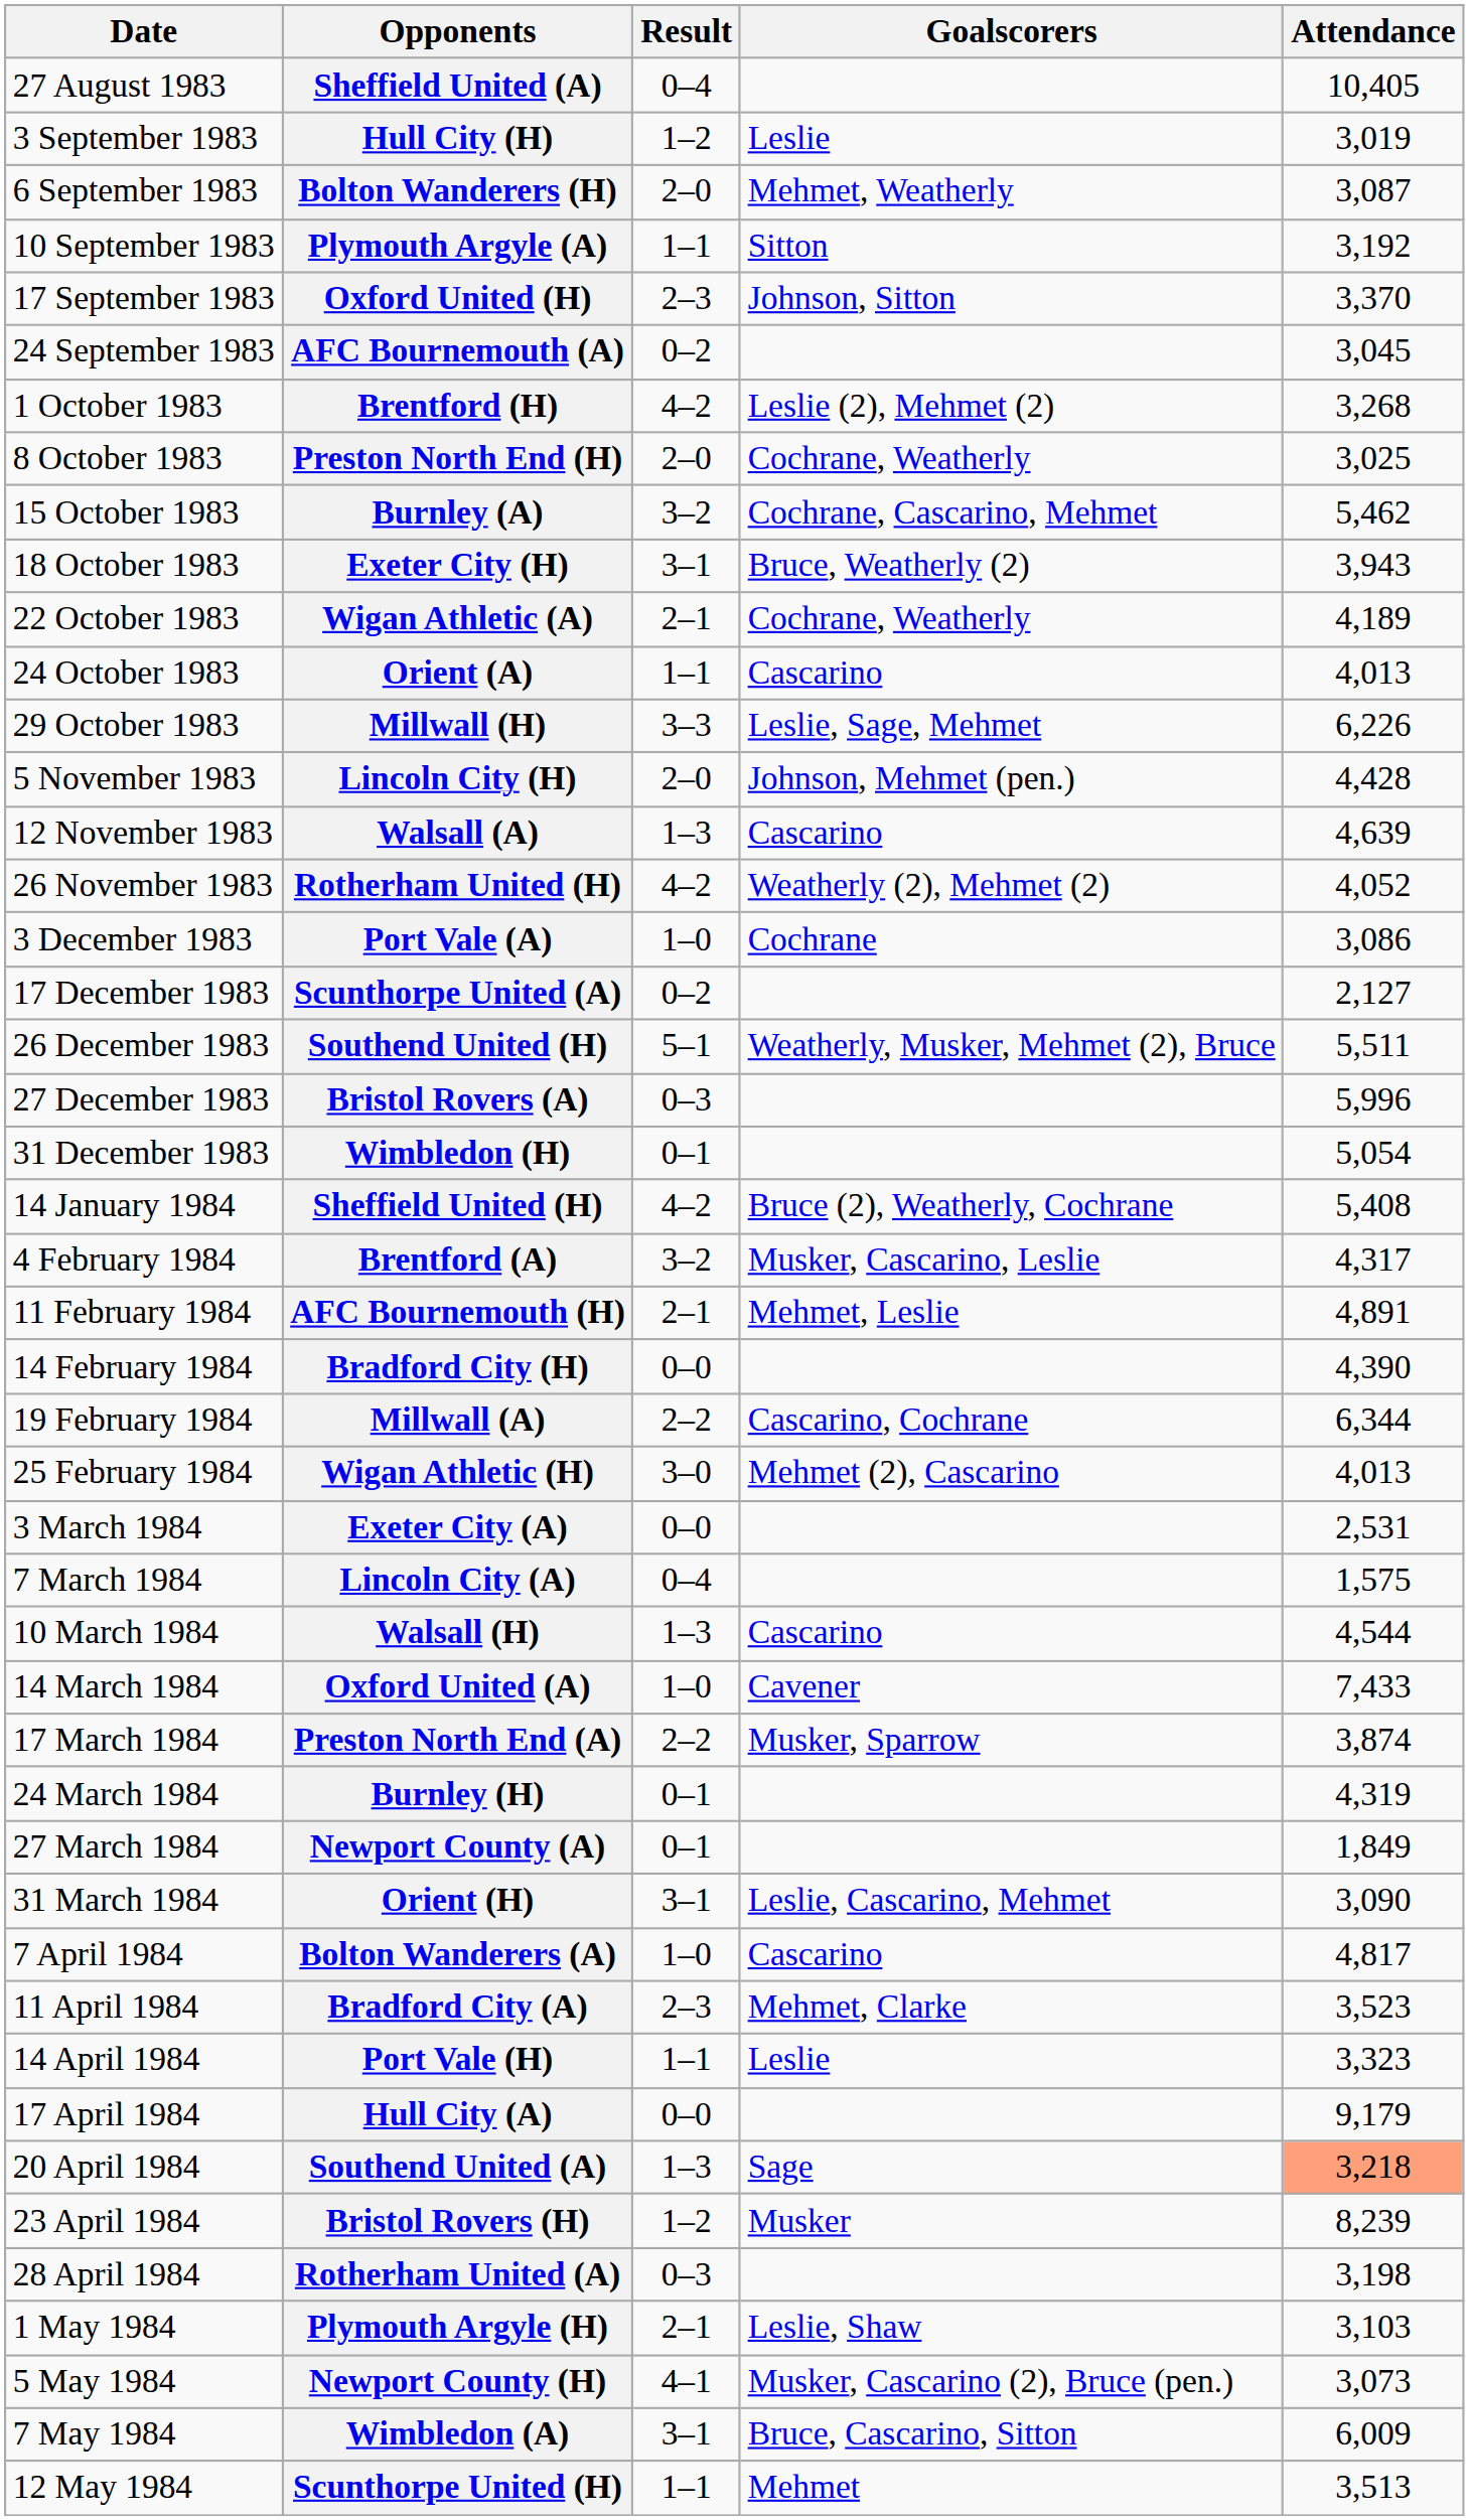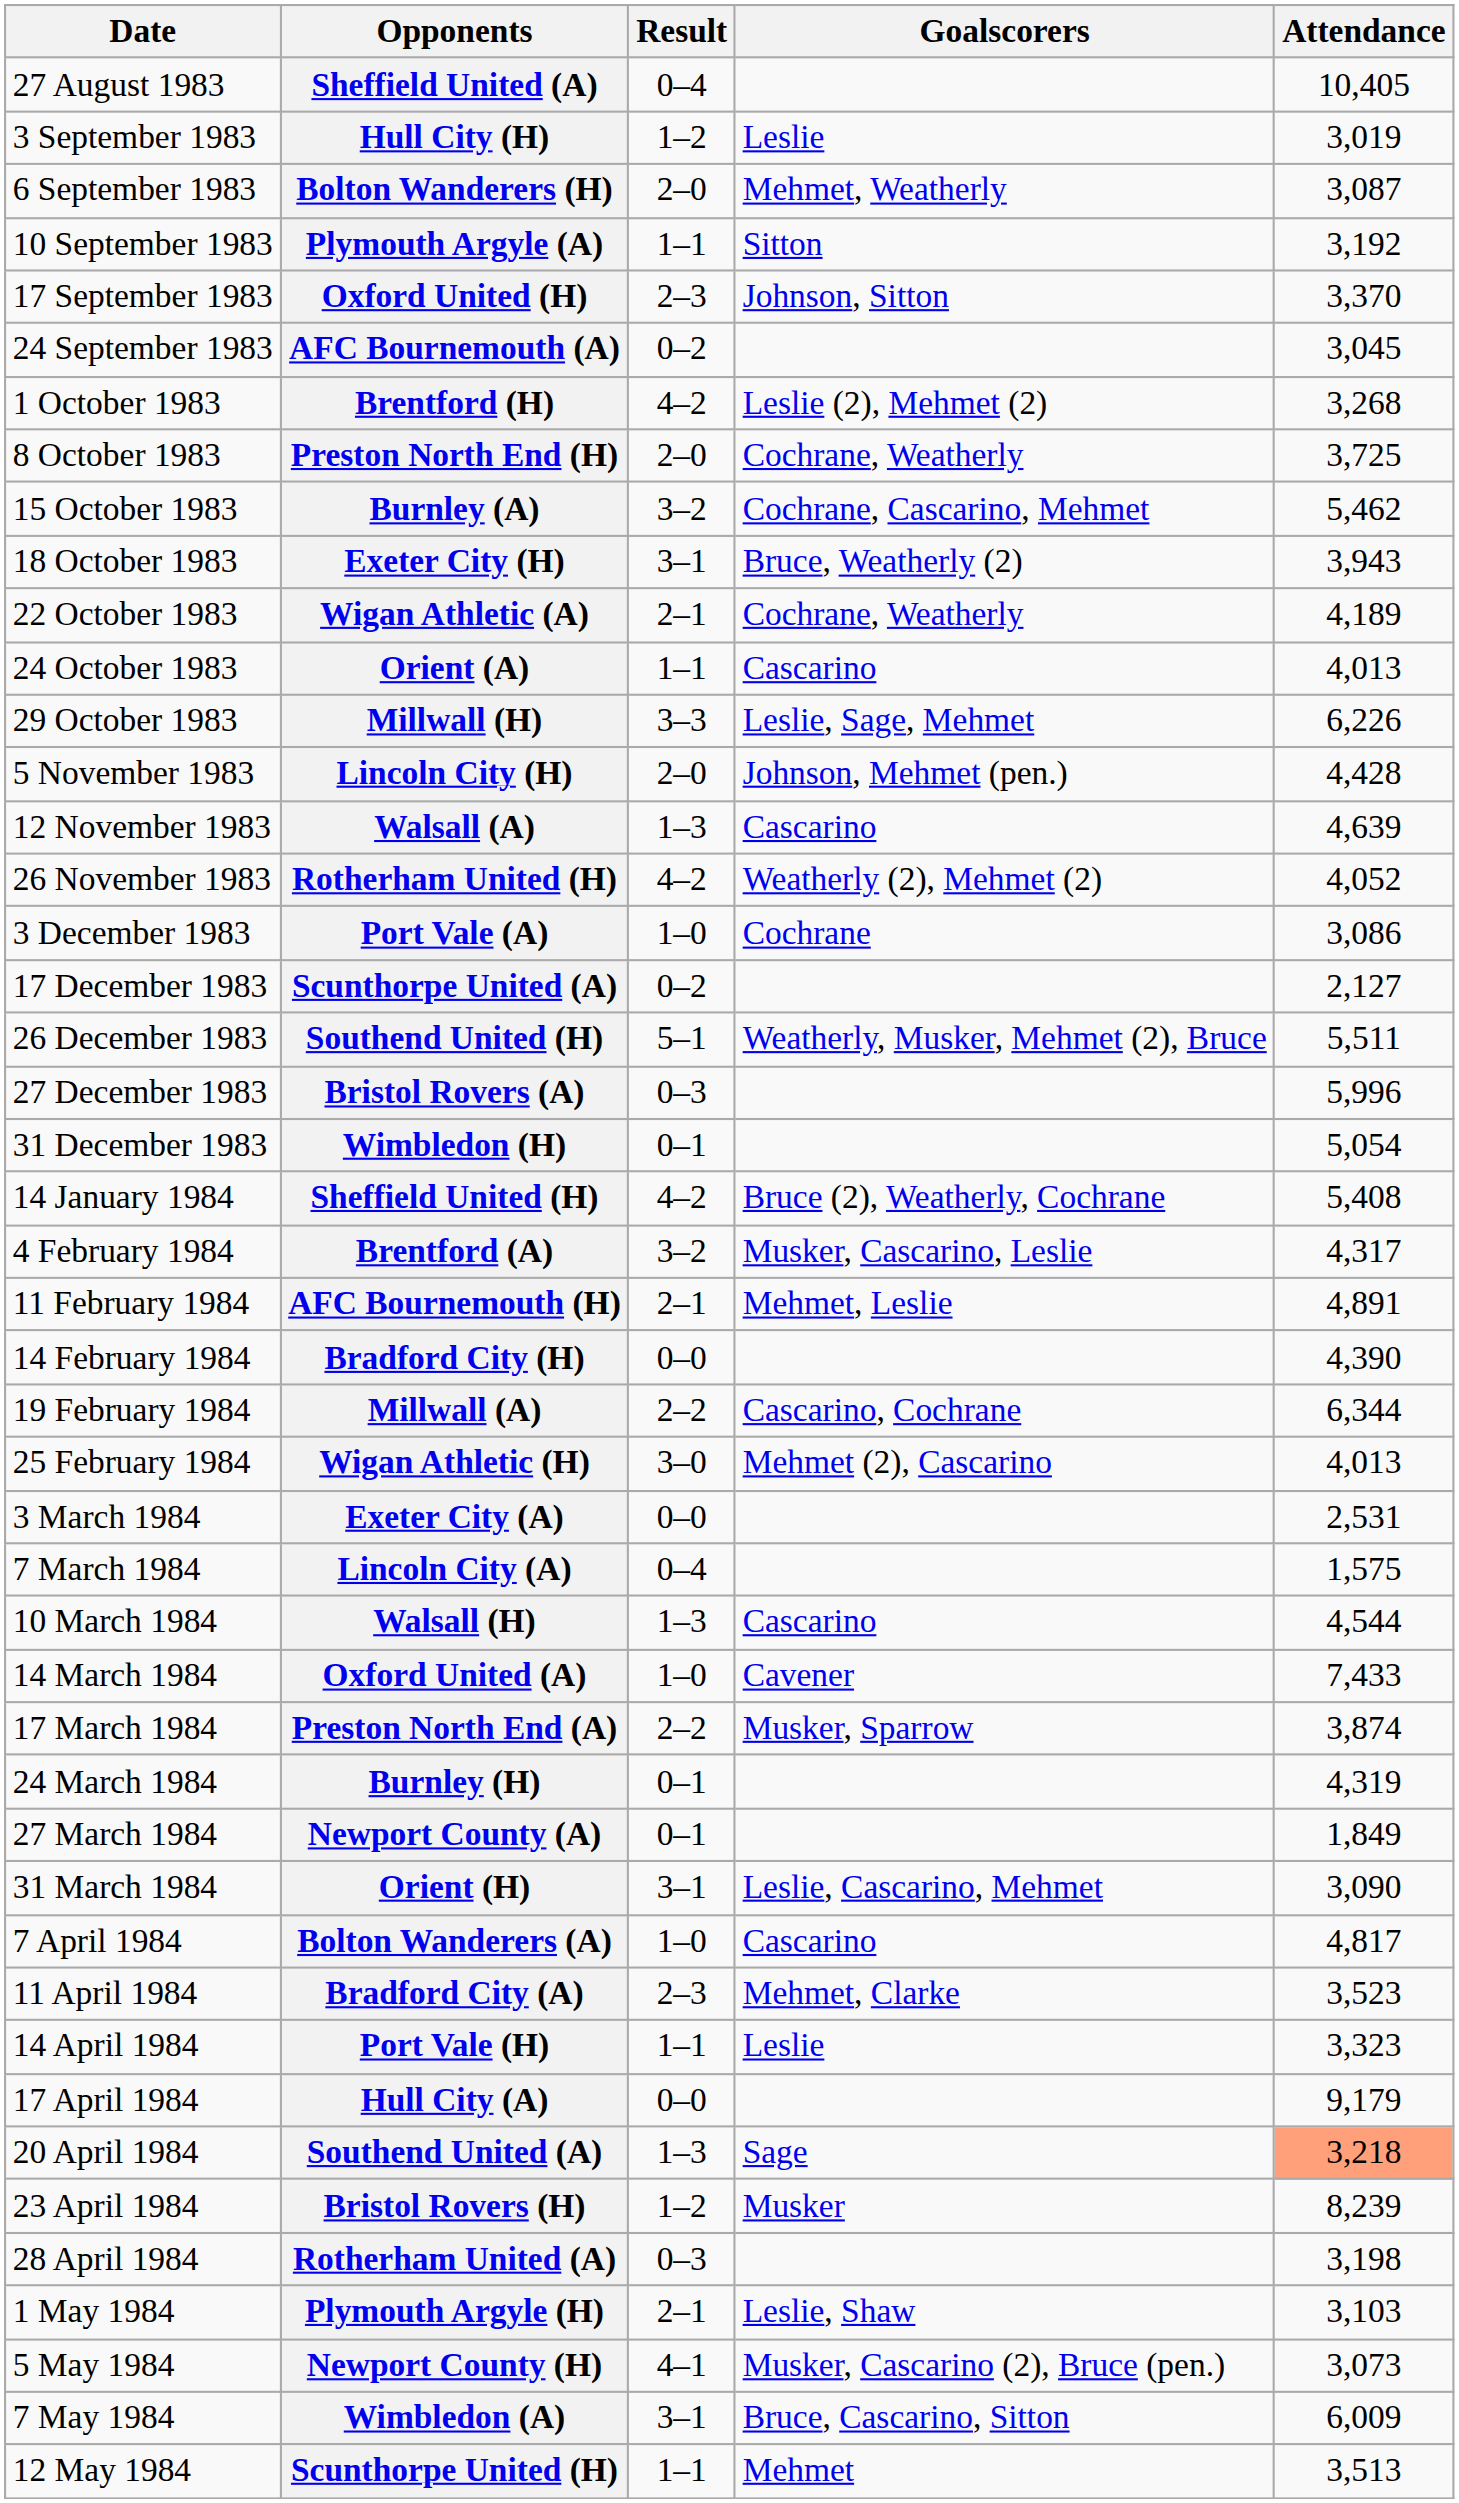Preston North End (H) | Attendance: 3,025 -> 3,725
